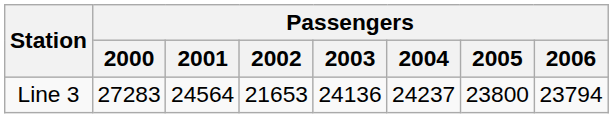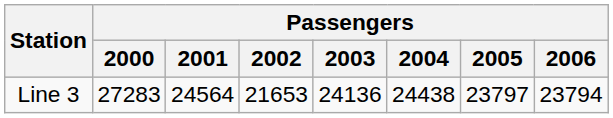Line 3 | Passengers / 2004: 24237 -> 24438
Line 3 | Passengers / 2005: 23800 -> 23797
